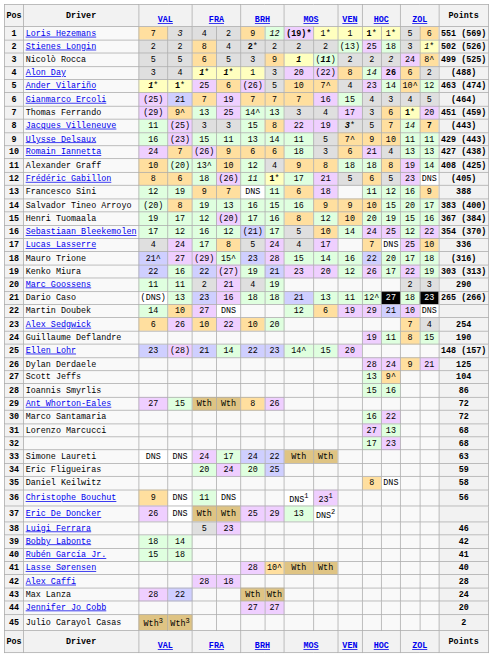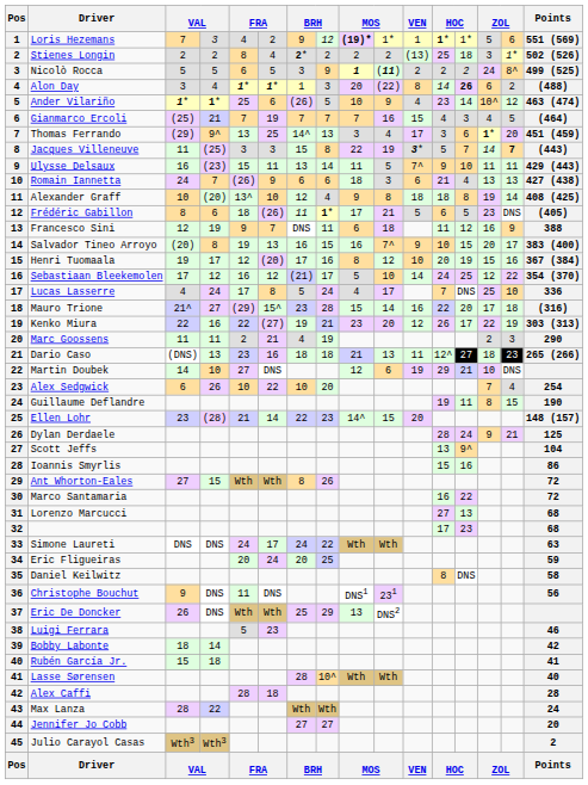Ander Vilariño | column 10: 7^ -> 9
Salvador Tineo Arroyo | column 10: 9 -> 7^
